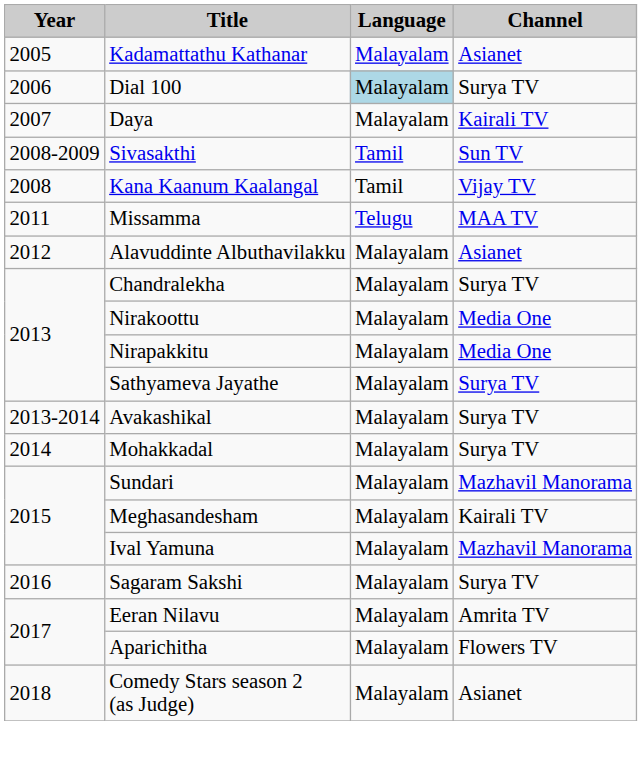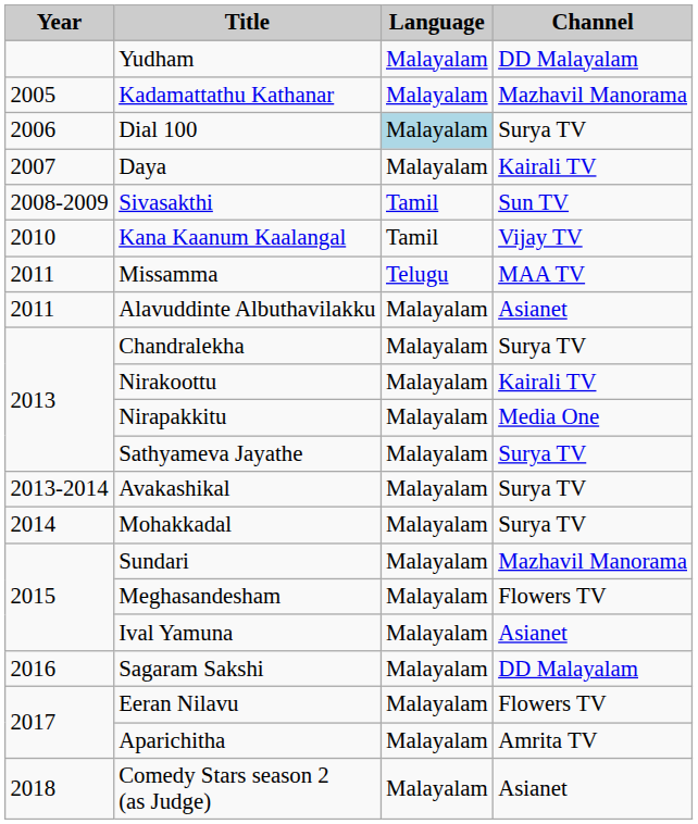+ row: Yudham | Malayalam | DD Malayalam
Kadamattathu Kathanar | Channel: Asianet -> Mazhavil Manorama
Kana Kaanum Kaalangal | Year: 2008 -> 2010
Alavuddinte Albuthavilakku | Year: 2012 -> 2011
Nirakoottu | Channel: Media One -> Kairali TV
Meghasandesham | Channel: Kairali TV -> Flowers TV
Ival Yamuna | Channel: Mazhavil Manorama -> Asianet
Sagaram Sakshi | Channel: Surya TV -> DD Malayalam
Eeran Nilavu | Channel: Amrita TV -> Flowers TV
Aparichitha | Channel: Flowers TV -> Amrita TV
